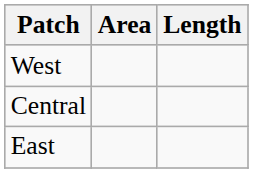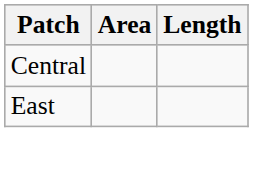- row: West
